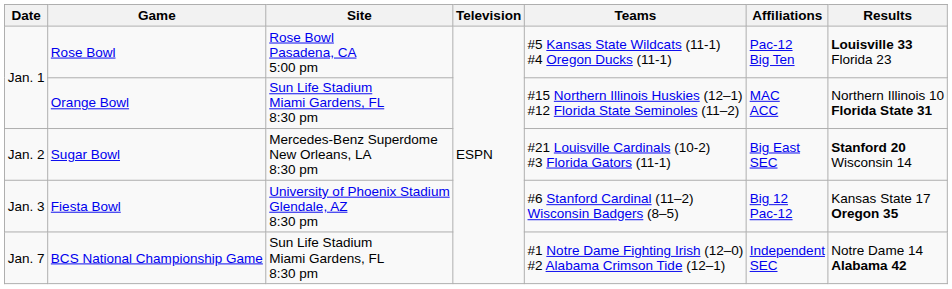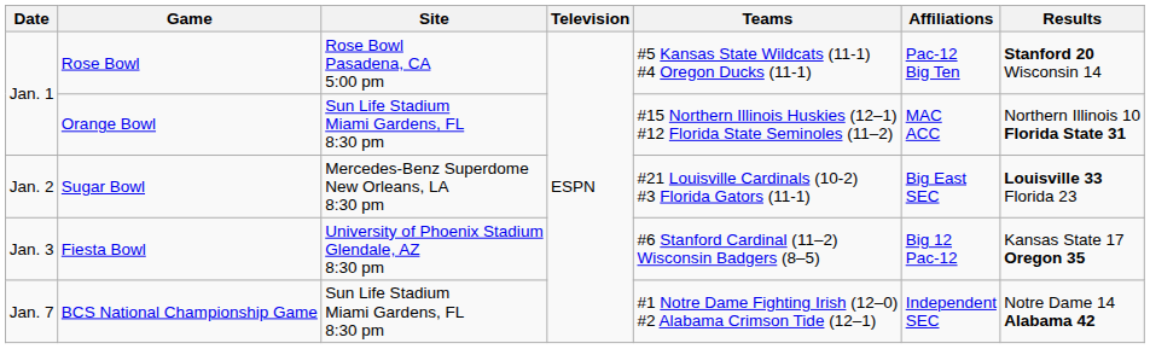Rose Bowl | Results: Louisville 33 Florida 23 -> Stanford 20 Wisconsin 14
Sugar Bowl | Results: Stanford 20 Wisconsin 14 -> Louisville 33 Florida 23
